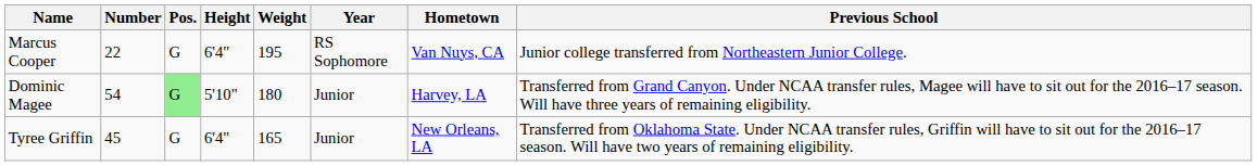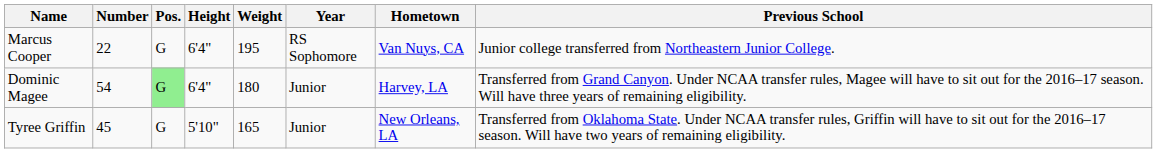Dominic Magee | Height: 5'10" -> 6'4"
Tyree Griffin | Height: 6'4" -> 5'10"
